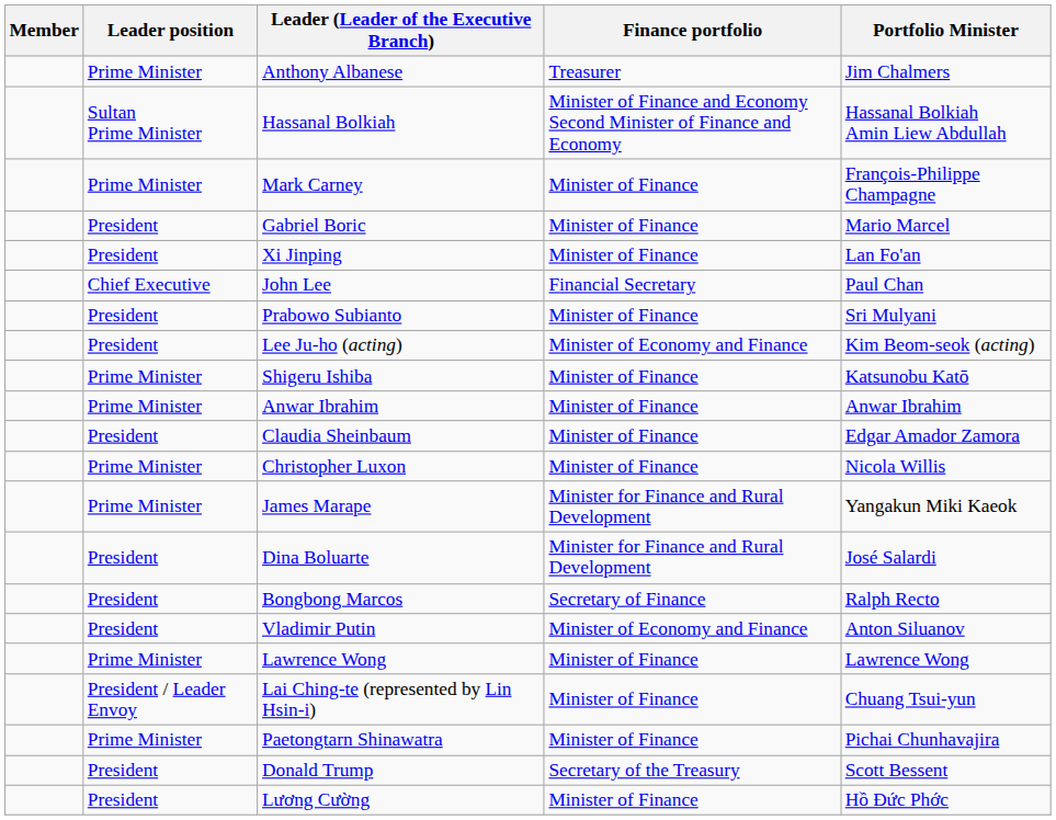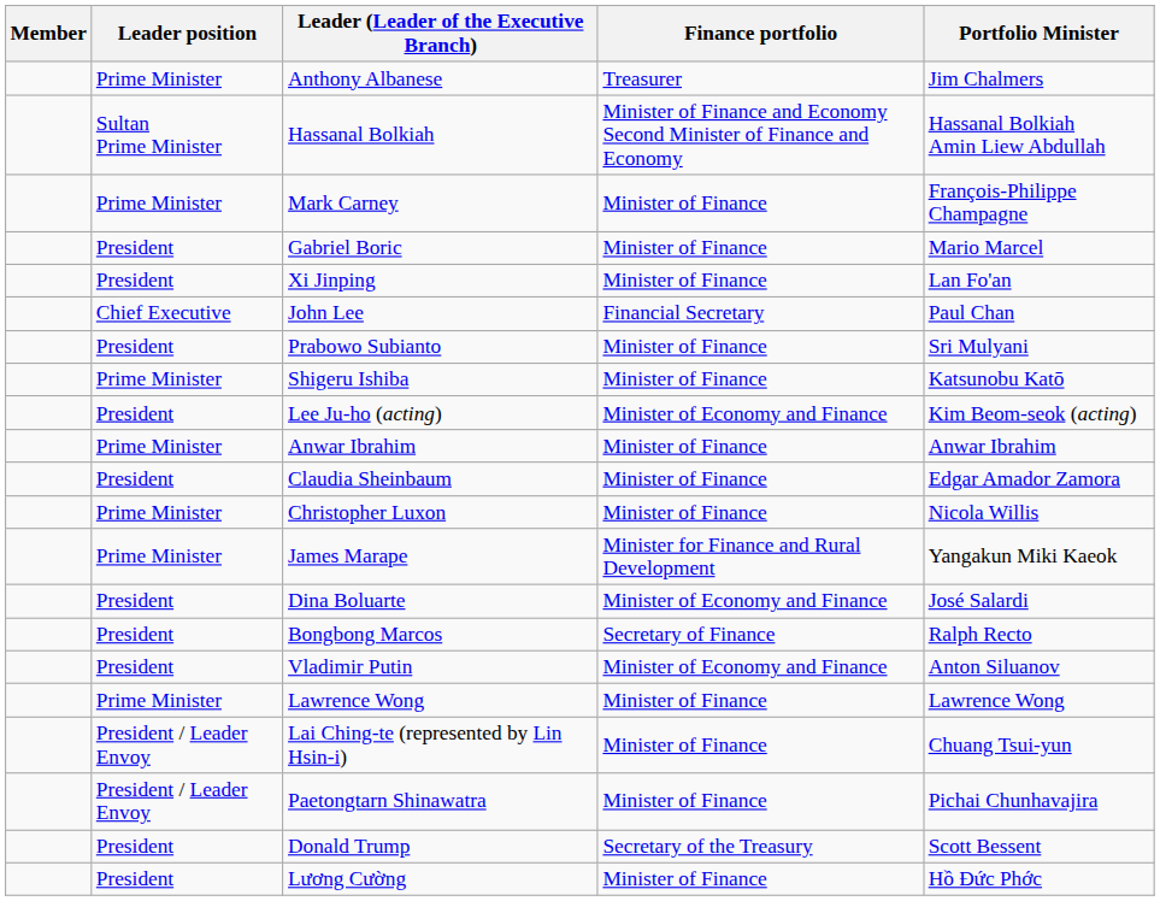rows swapped: Shigeru Ishiba <-> Lee Ju-ho (acting)
Dina Boluarte | Finance portfolio: Minister for Finance and Rural Development -> Minister of Economy and Finance
Paetongtarn Shinawatra | Leader position: Prime Minister -> President / Leader Envoy
